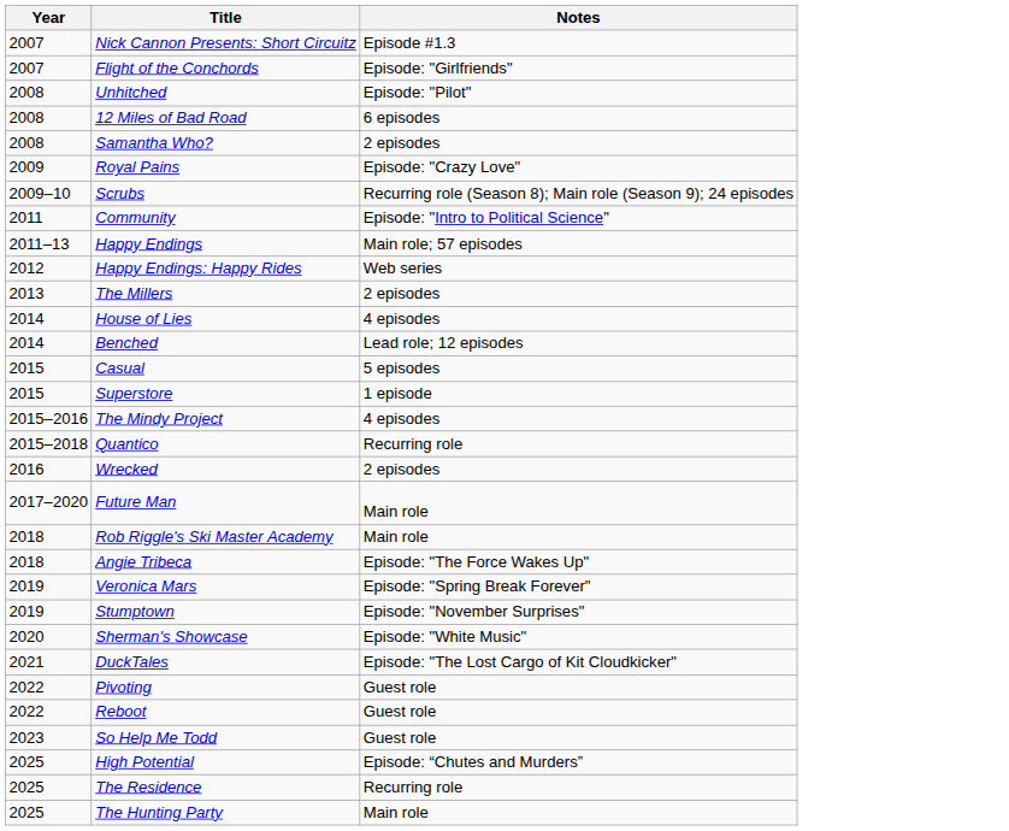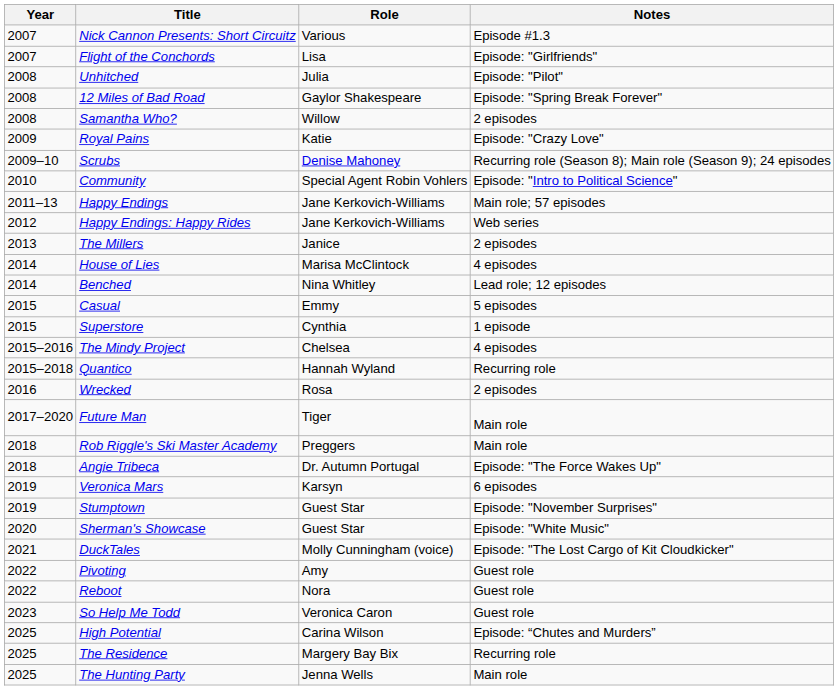+ column: Role | Various | Lisa | Julia | Gaylor Shakespeare | Willow | Katie | Denise Mahoney | Special Agent Robin Vohlers | Jane Kerkovich-Williams | Jane Kerkovich-Williams | Janice | Marisa McClintock | Nina Whitley | Emmy | Cynthia | Chelsea | Hannah Wyland | Rosa | Tiger | Preggers | Dr. Autumn Portugal | Karsyn | Guest Star | Guest Star | Molly Cunningham (voice) | Amy | Nora | Veronica Caron | Carina Wilson | Margery Bay Bix | Jenna Wells
12 Miles of Bad Road | Notes: 6 episodes -> Episode: "Spring Break Forever"
Community | Year: 2011 -> 2010
Veronica Mars | Notes: Episode: "Spring Break Forever" -> 6 episodes
